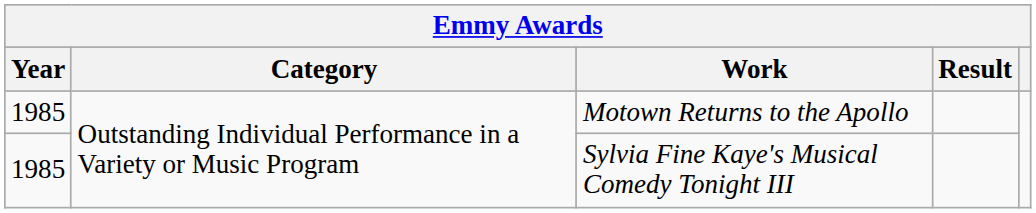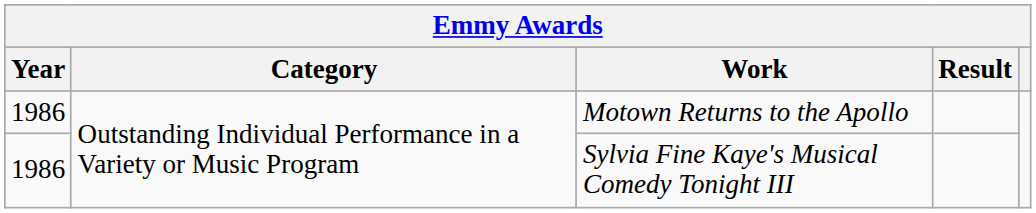Motown Returns to the Apollo | Year: 1985 -> 1986
Sylvia Fine Kaye's Musical Comedy Tonight III | Year: 1985 -> 1986
